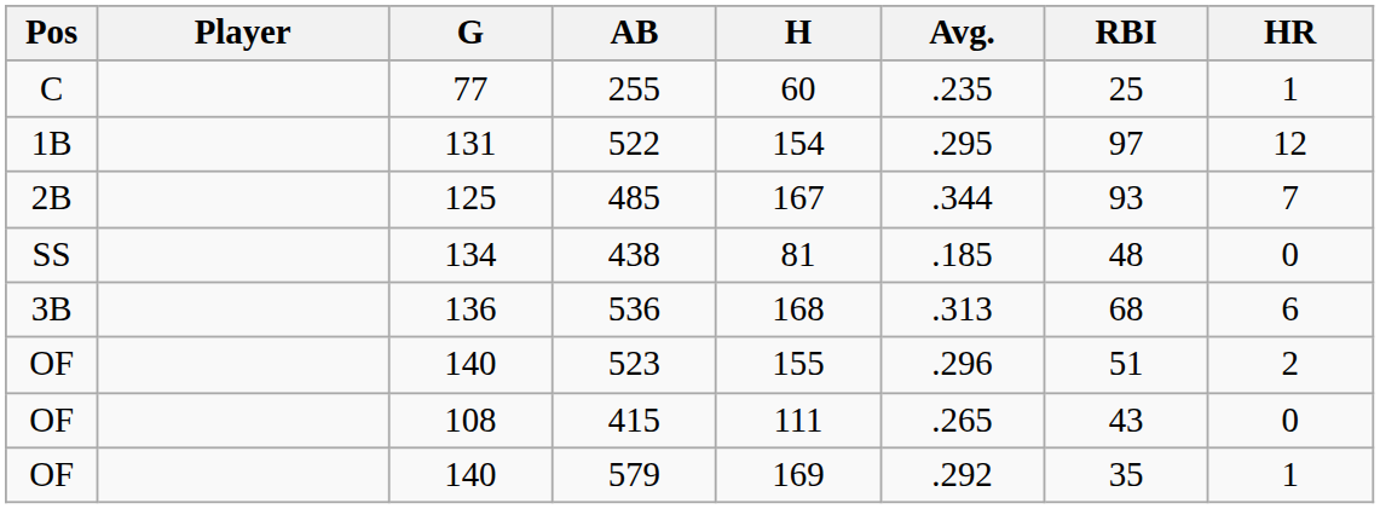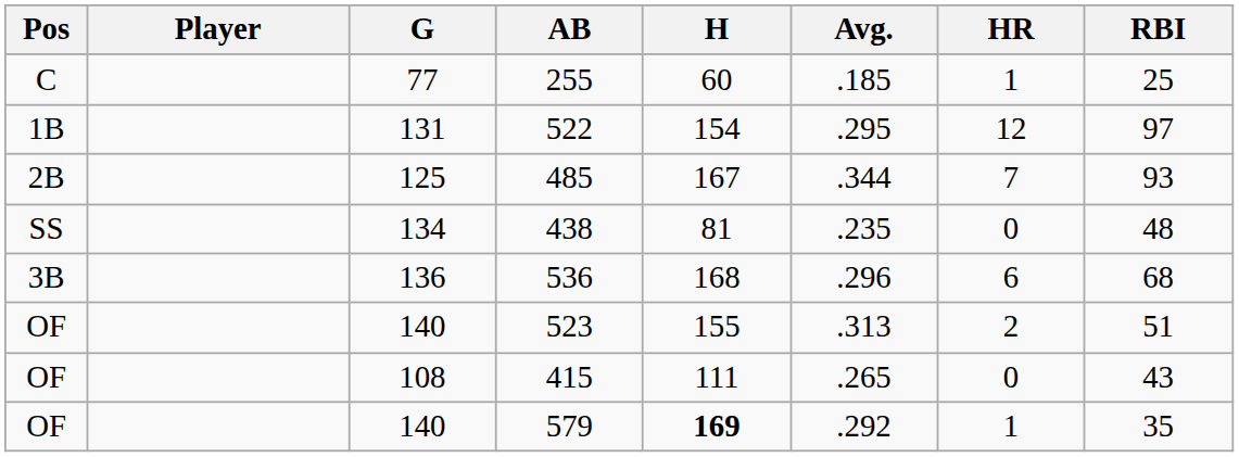columns swapped: HR <-> RBI
255 | Avg.: .235 -> .185
438 | Avg.: .185 -> .235
536 | Avg.: .313 -> .296
523 | Avg.: .296 -> .313
579 | H: normal -> bold
